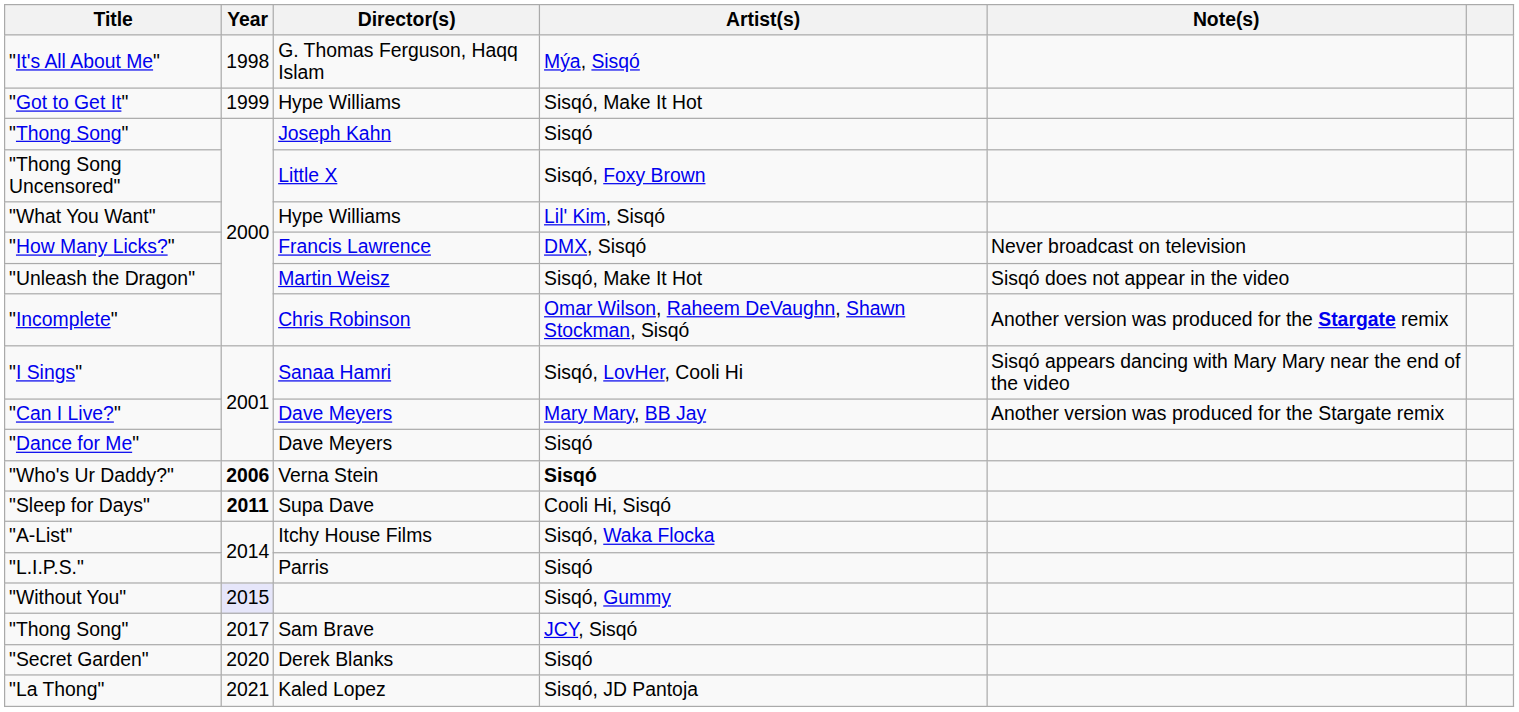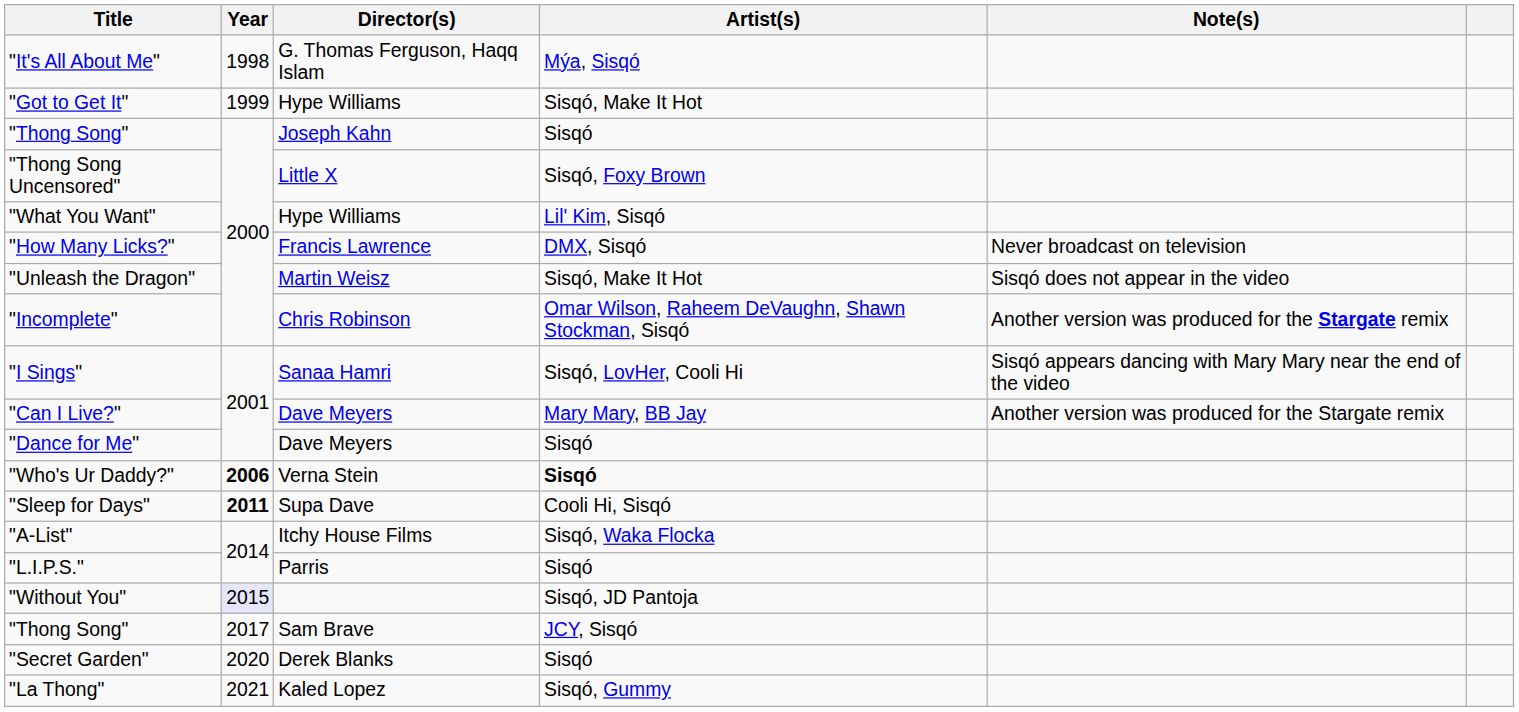"Without You" | Artist(s): Sisqó, Gummy -> Sisqó, JD Pantoja
"La Thong" | Artist(s): Sisqó, JD Pantoja -> Sisqó, Gummy
